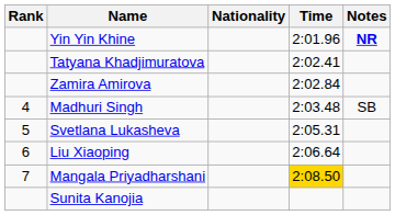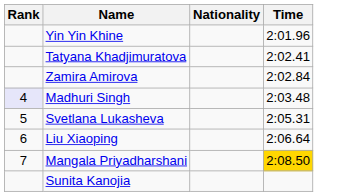- column: Notes | NR | SB
Madhuri Singh | Rank: no background -> lavender background
